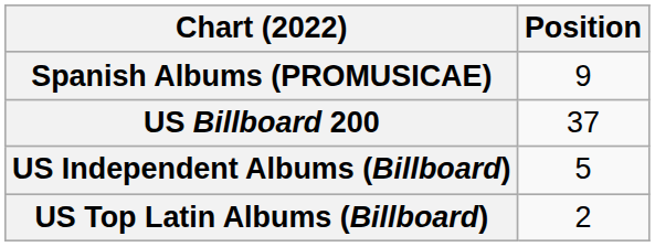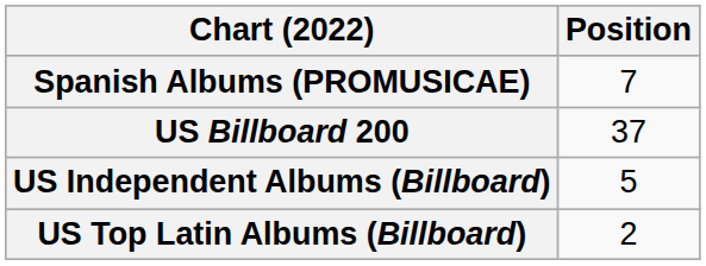Spanish Albums (PROMUSICAE) | Position: 9 -> 7
